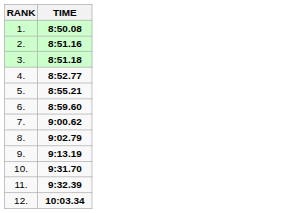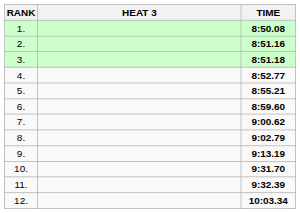+ column: HEAT 3
